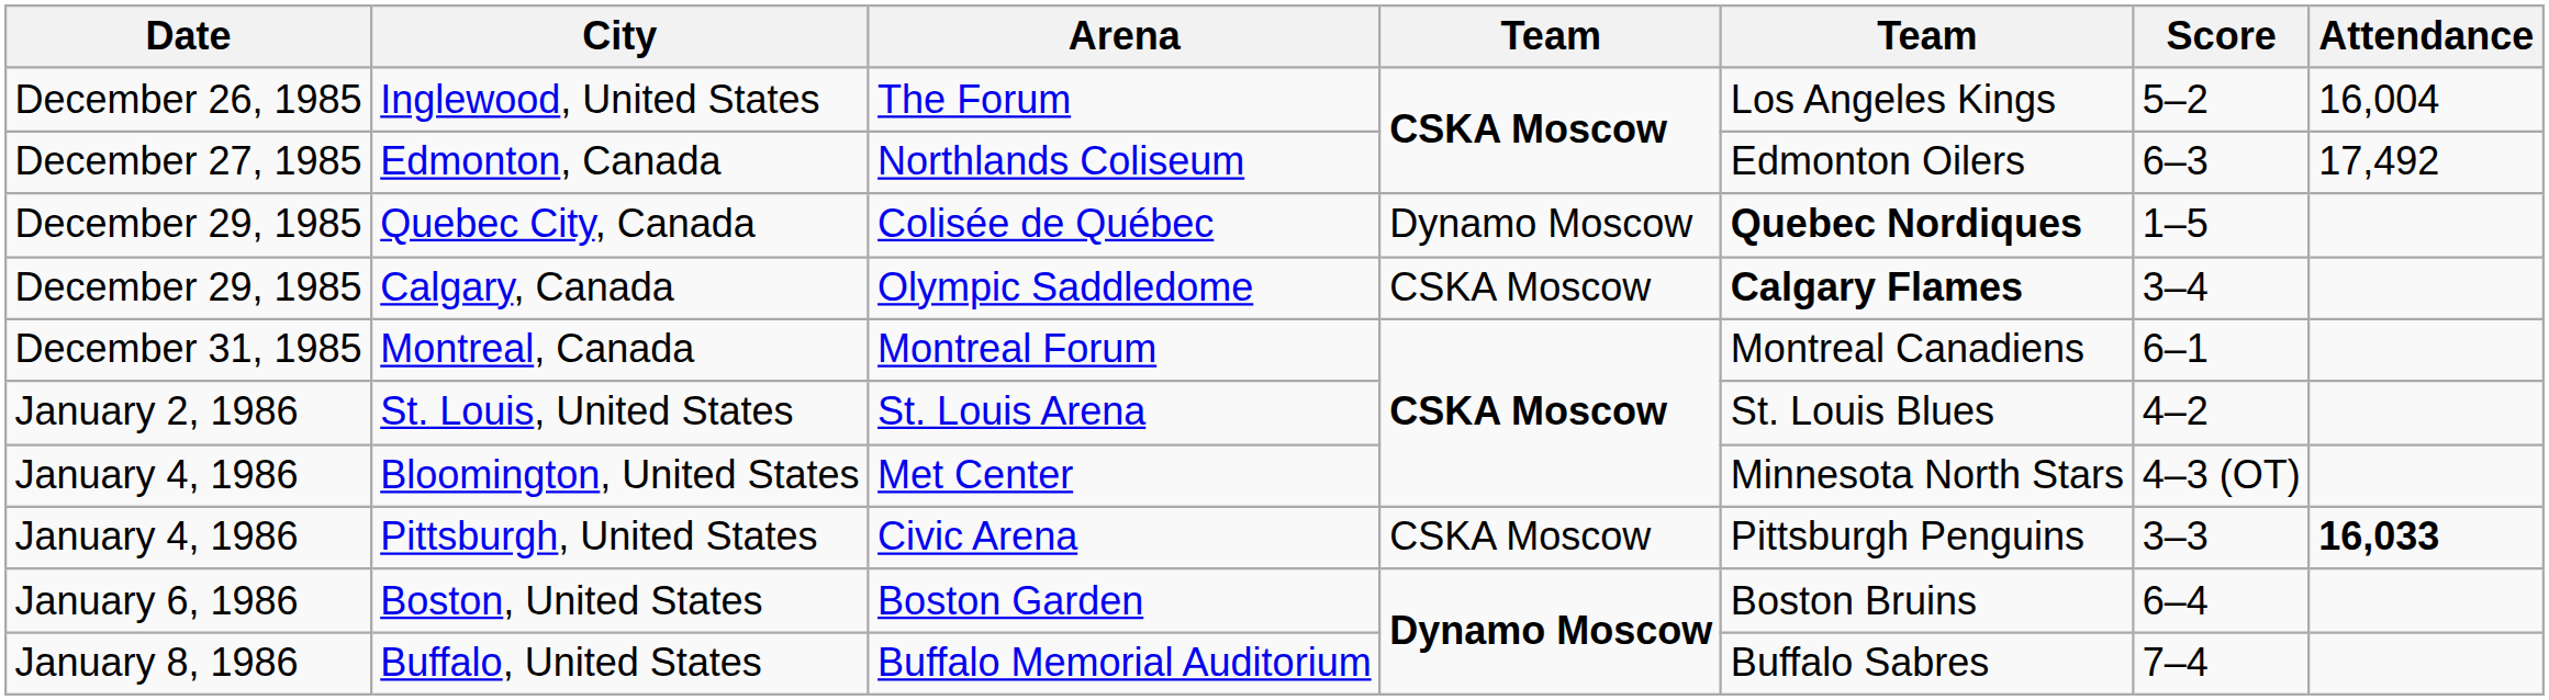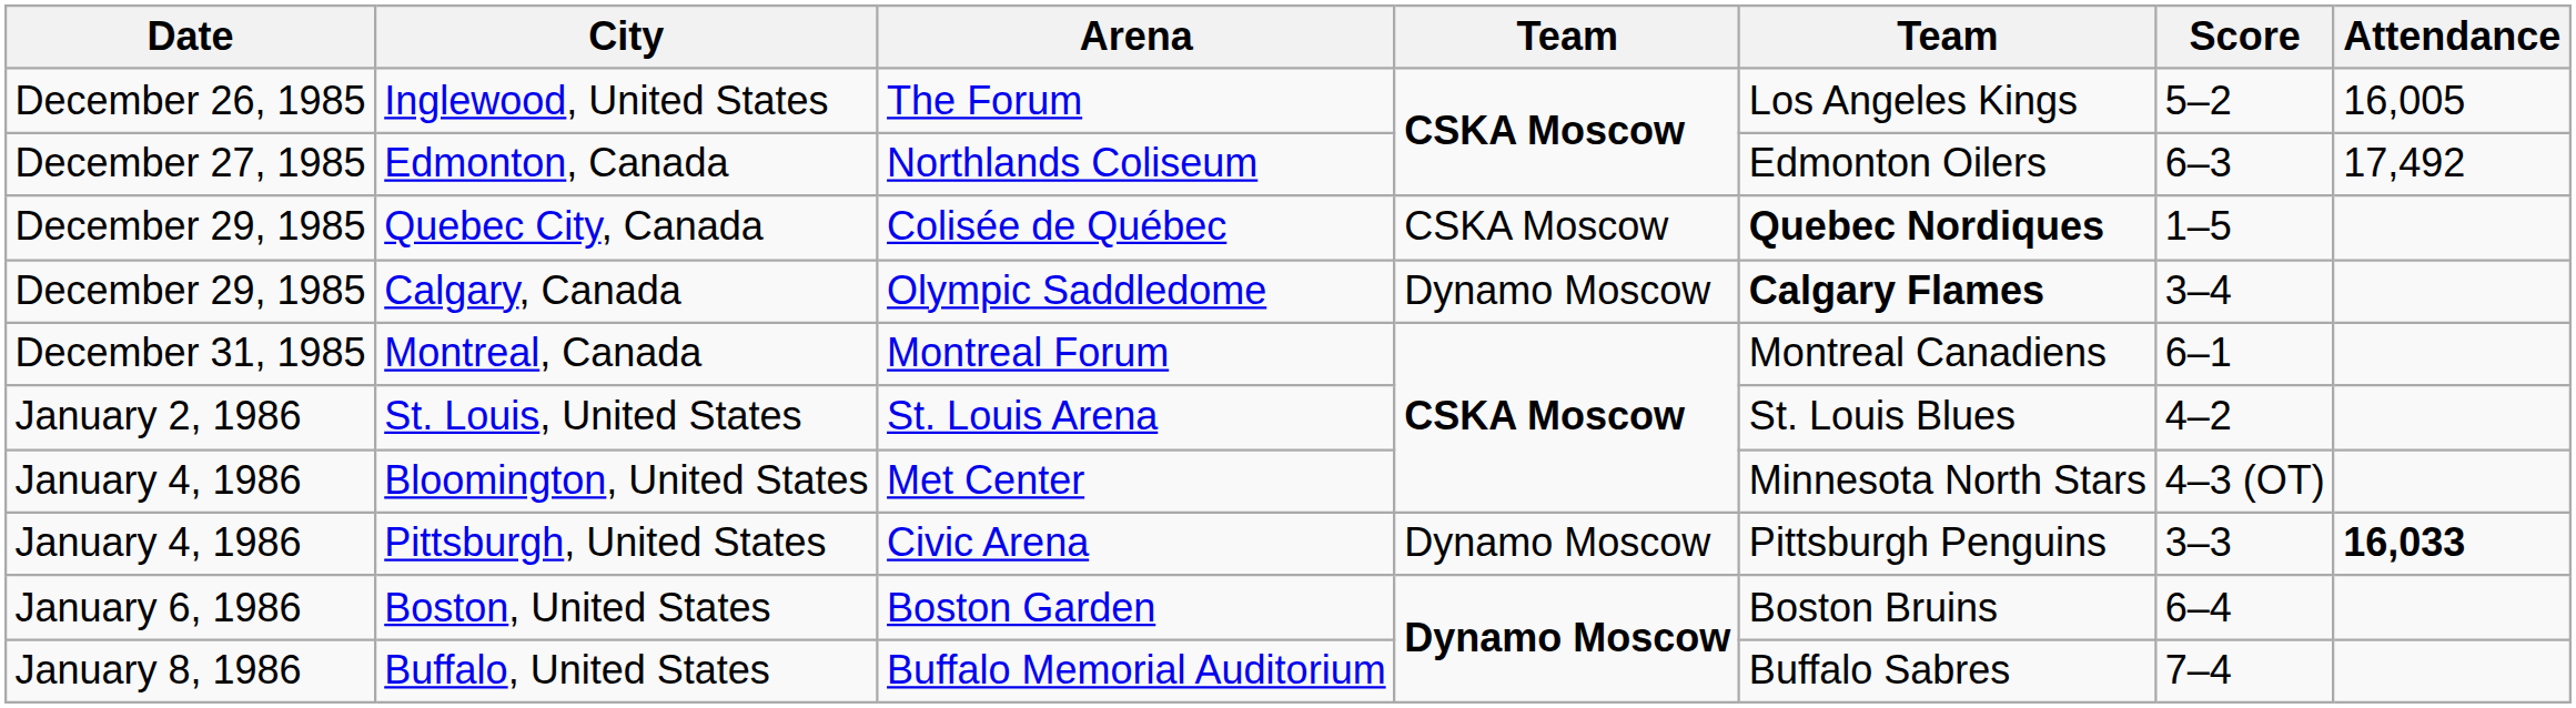Inglewood, United States | Attendance: 16,004 -> 16,005
Quebec City, Canada | column 4: Dynamo Moscow -> CSKA Moscow
Calgary, Canada | column 4: CSKA Moscow -> Dynamo Moscow
Pittsburgh, United States | column 4: CSKA Moscow -> Dynamo Moscow
